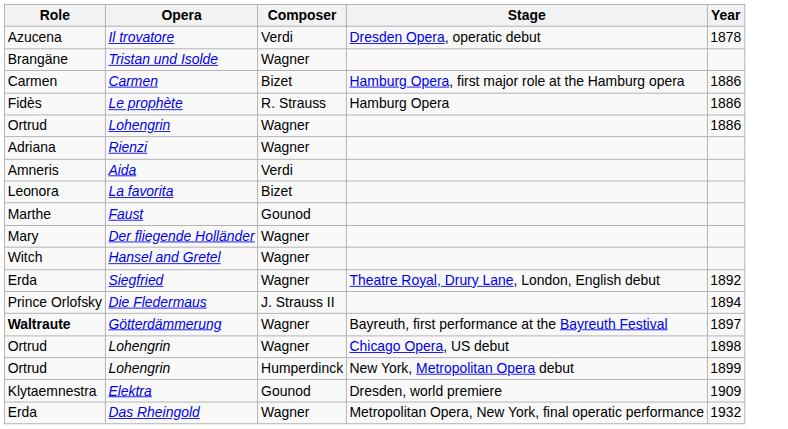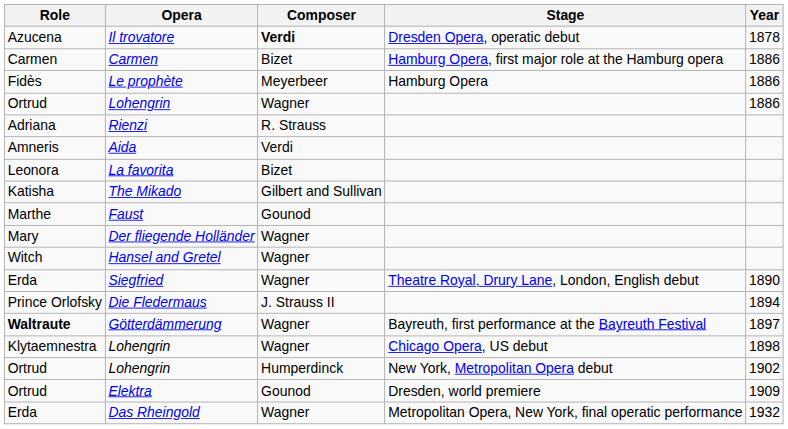Il trovatore | Composer: normal -> bold
- row: Brangäne | Tristan und Isolde | Wagner
Le prophète | Composer: R. Strauss -> Meyerbeer
Rienzi | Composer: Wagner -> R. Strauss
+ row: Katisha | The Mikado | Gilbert and Sullivan
Siegfried | Year: 1892 -> 1890
Lohengrin / Chicago Opera, US debut | Role: Ortrud -> Klytaemnestra
Lohengrin / New York, Metropolitan Opera debut | Year: 1899 -> 1902
Elektra | Role: Klytaemnestra -> Ortrud
